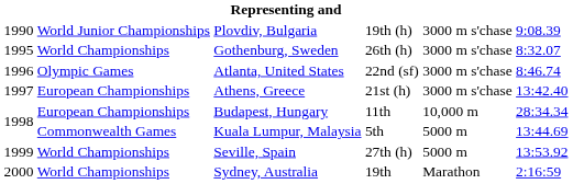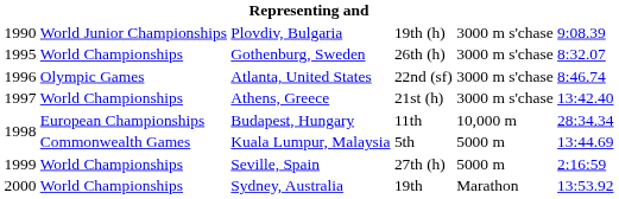Athens, Greece | column 2: European Championships -> World Championships
Seville, Spain | column 6: 13:53.92 -> 2:16:59
Sydney, Australia | column 6: 2:16:59 -> 13:53.92
